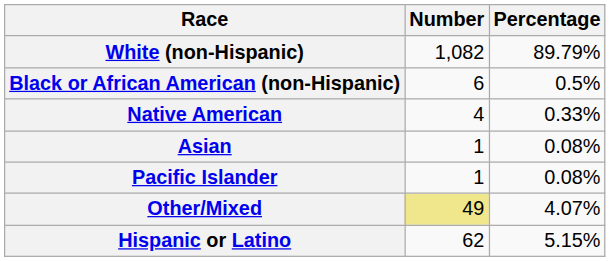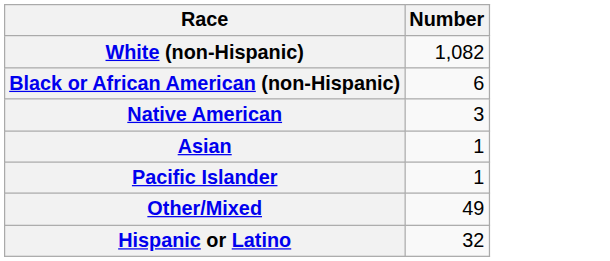- column: Percentage | 89.79% | 0.5% | 0.33% | 0.08% | 0.08% | 4.07% | 5.15%
Native American | Number: 4 -> 3
Other/Mixed | Number: khaki background -> no background
Hispanic or Latino | Number: 62 -> 32
